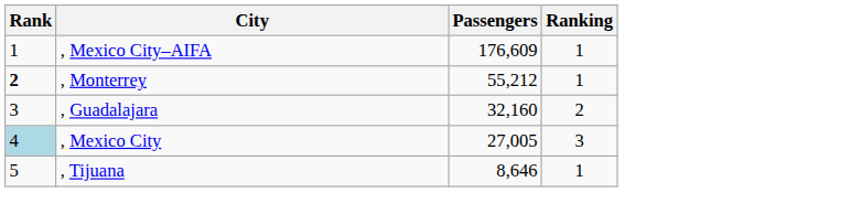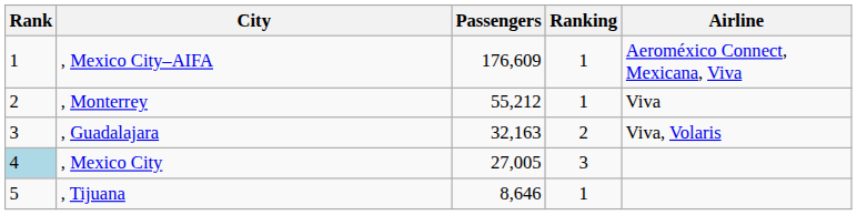+ column: Airline | Aeroméxico Connect, Mexicana, Viva | Viva | Viva, Volaris
, Monterrey | Rank: bold -> normal
, Guadalajara | Passengers: 32,160 -> 32,163
